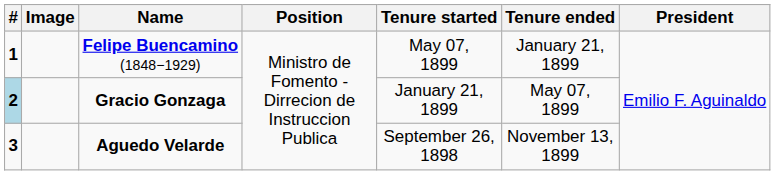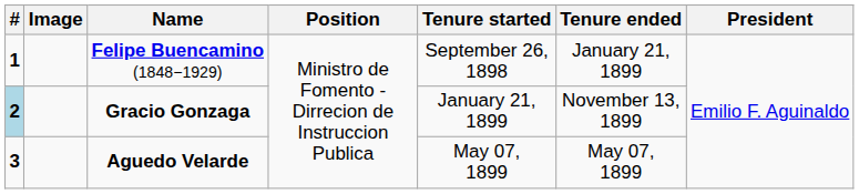Felipe Buencamino (1848−1929) | Tenure started: May 07, 1899 -> September 26, 1898
Gracio Gonzaga | Tenure ended: May 07, 1899 -> November 13, 1899
Aguedo Velarde | Tenure started: September 26, 1898 -> May 07, 1899
Aguedo Velarde | Tenure ended: November 13, 1899 -> May 07, 1899
